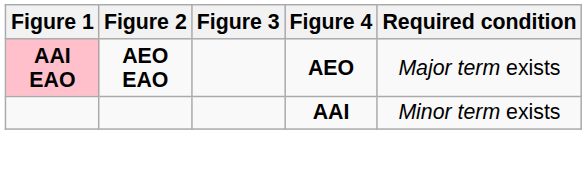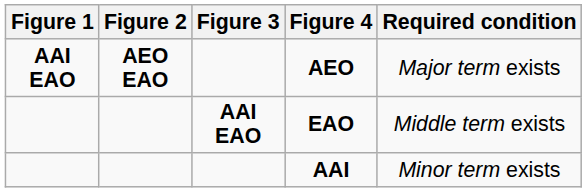AEO | Figure 1: pink background -> no background
+ row: AAI EAO | EAO | Middle term exists
